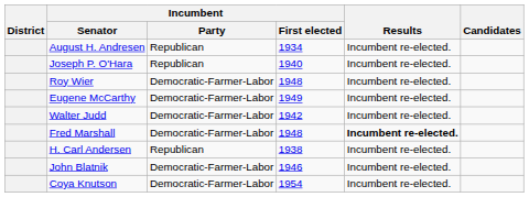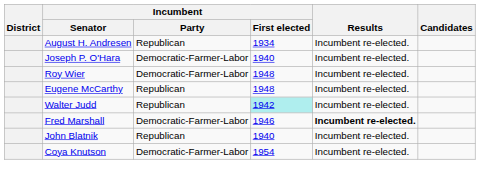Joseph P. O'Hara | Incumbent / Party: Republican -> Democratic-Farmer-Labor
Eugene McCarthy | Incumbent / Party: Democratic-Farmer-Labor -> Republican
Eugene McCarthy | Incumbent / First elected: 1949 -> 1948
Walter Judd | Incumbent / Party: Democratic-Farmer-Labor -> Republican
Walter Judd | Incumbent / First elected: no background -> paleturquoise background
Fred Marshall | Incumbent / First elected: 1948 -> 1946
- row: H. Carl Andersen | Republican | 1938 | Incumbent re-elected.
John Blatnik | Incumbent / Party: Democratic-Farmer-Labor -> Republican
John Blatnik | Incumbent / First elected: 1946 -> 1940
